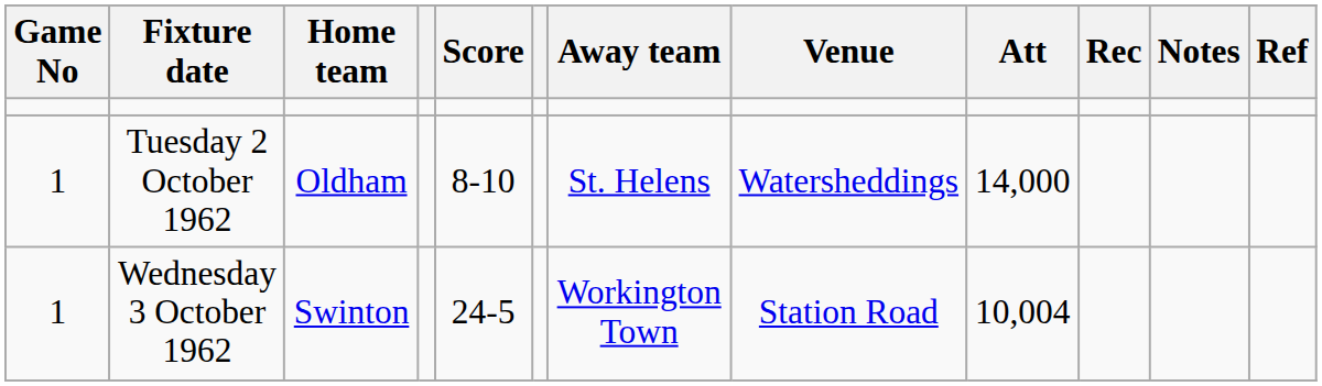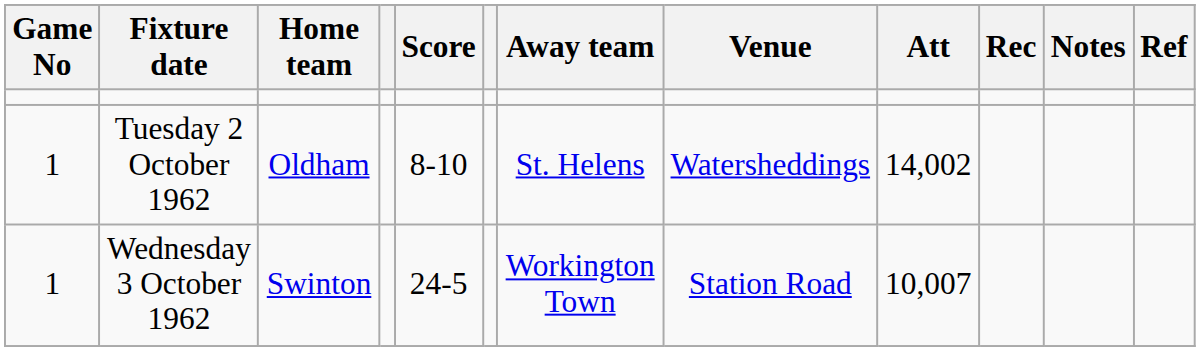Tuesday 2 October 1962 | Att: 14,000 -> 14,002
Wednesday 3 October 1962 | Att: 10,004 -> 10,007
